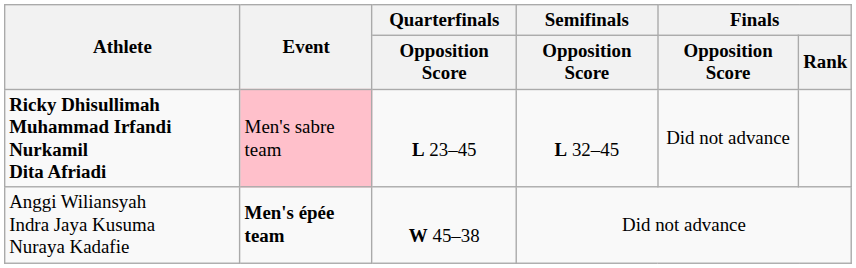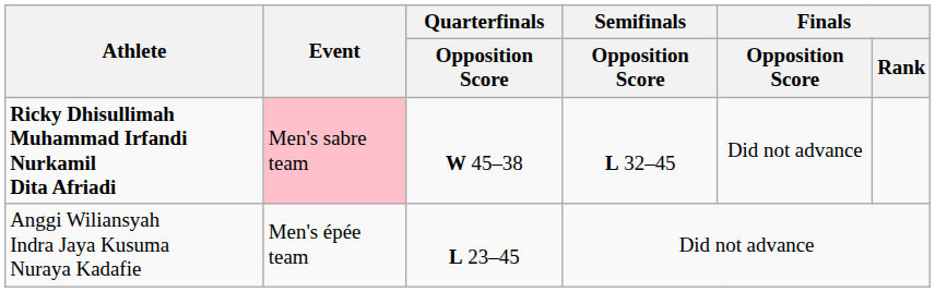Ricky Dhisullimah Muhammad Irfandi Nurkamil Dita Afriadi | Quarterfinals / Opposition Score: L 23–45 -> W 45–38
Anggi Wiliansyah Indra Jaya Kusuma Nuraya Kadafie | Event: bold -> normal
Anggi Wiliansyah Indra Jaya Kusuma Nuraya Kadafie | Quarterfinals / Opposition Score: W 45–38 -> L 23–45
